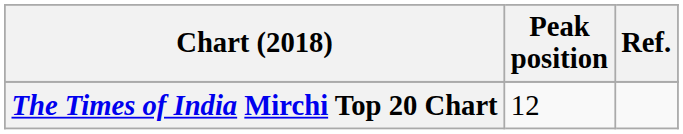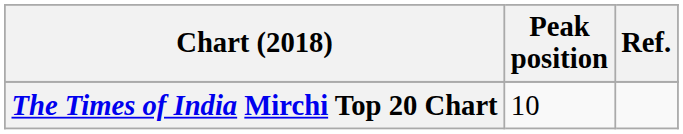The Times of India Mirchi Top 20 Chart | Peak position: 12 -> 10
